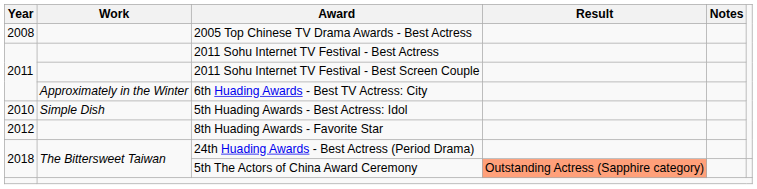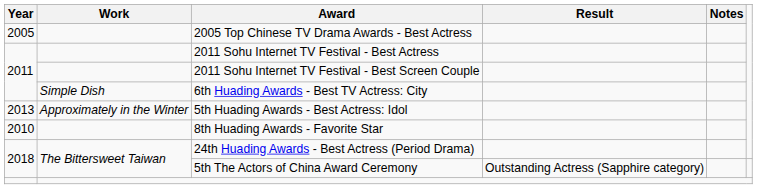2005 Top Chinese TV Drama Awards - Best Actress | Year: 2008 -> 2005
6th Huading Awards - Best TV Actress: City | Work: Approximately in the Winter -> Simple Dish
5th Huading Awards - Best Actress: Idol | Year: 2010 -> 2013
5th Huading Awards - Best Actress: Idol | Work: Simple Dish -> Approximately in the Winter
8th Huading Awards - Favorite Star | Year: 2012 -> 2010
5th The Actors of China Award Ceremony | Result: lightsalmon background -> no background
